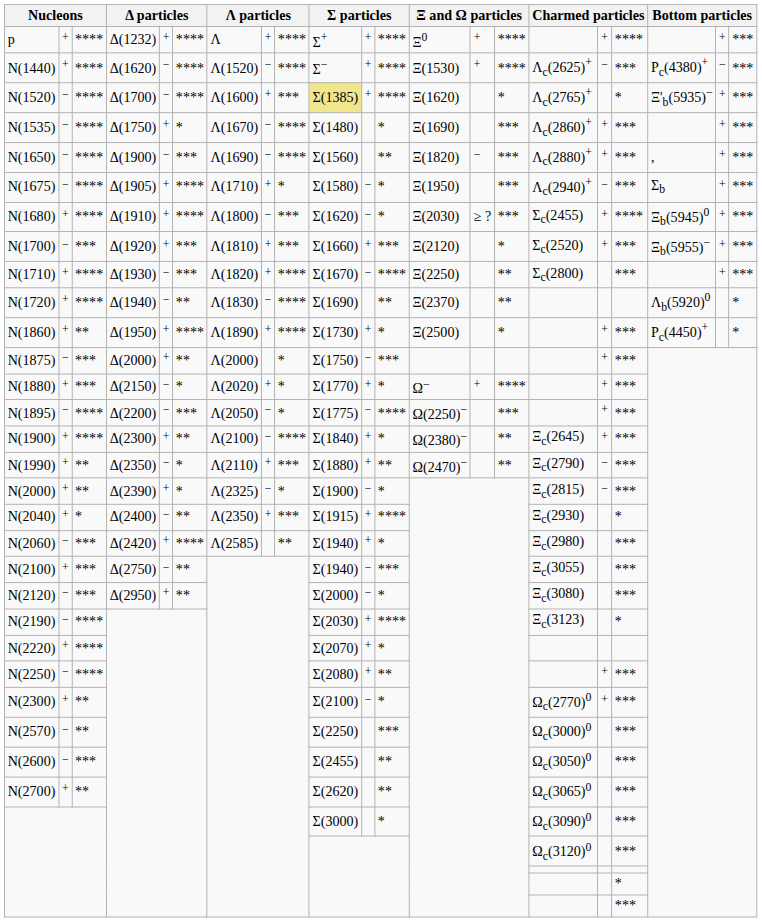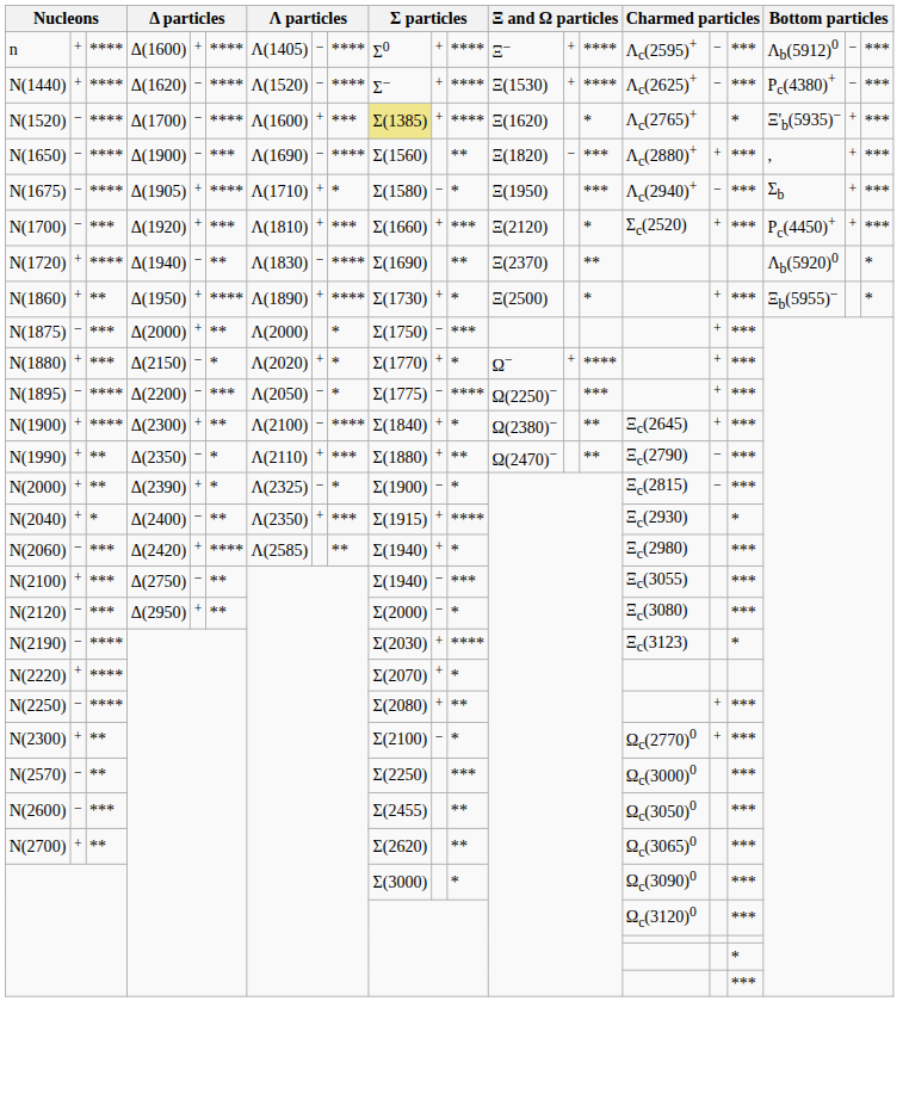- row: p | + | **** | Δ(1232) | + | **** | Λ | + | **** | Σ+ | + | **** | Ξ0 | + | **** | + | **** | + | ***
+ row: n | + | **** | Δ(1600) | + | **** | Λ(1405) | − | **** | Σ0 | + | **** | Ξ− | + | **** | Λc(2595)+ | − | *** | Λb(5912)0 | − | ***
- row: N(1535) | − | **** | Δ(1750) | + | * | Λ(1670) | − | **** | Σ(1480) | * | Ξ(1690) | *** | Λc(2860)+ | + | *** | + | ***
- row: N(1680) | + | **** | Δ(1910) | + | **** | Λ(1800) | − | *** | Σ(1620) | − | * | Ξ(2030) | ≥ ? | *** | Σc(2455) | + | **** | Ξb(5945)0 | + | ***
N(1700) | column 19: Ξb(5955)− -> Pc(4450)+
- row: N(1710) | + | **** | Δ(1930) | − | *** | Λ(1820) | + | **** | Σ(1670) | − | **** | Ξ(2250) | ** | Σc(2800) | *** | + | ***
N(1860) | column 19: Pc(4450)+ -> Ξb(5955)−
